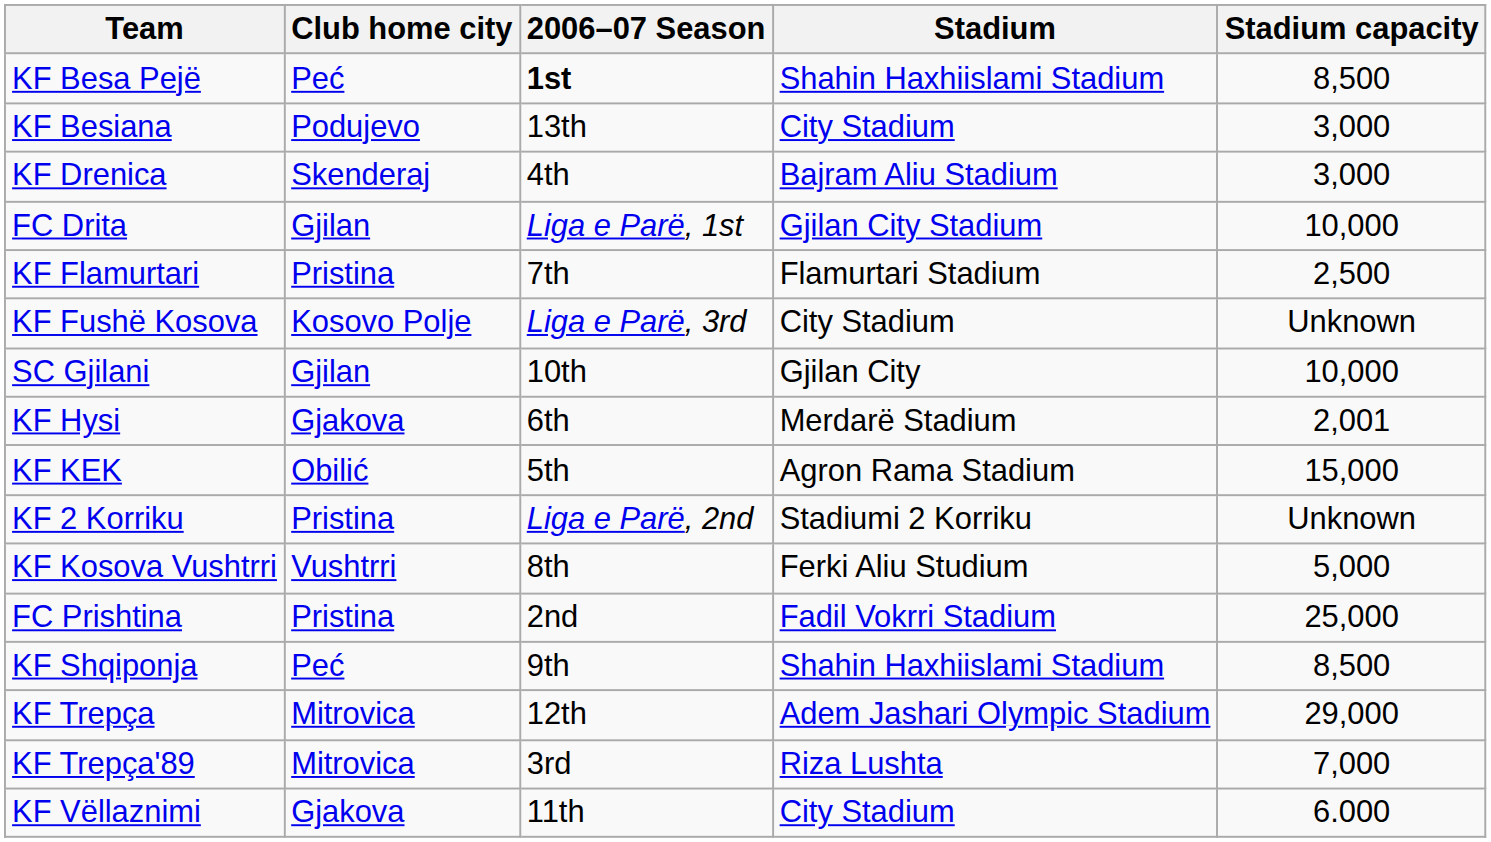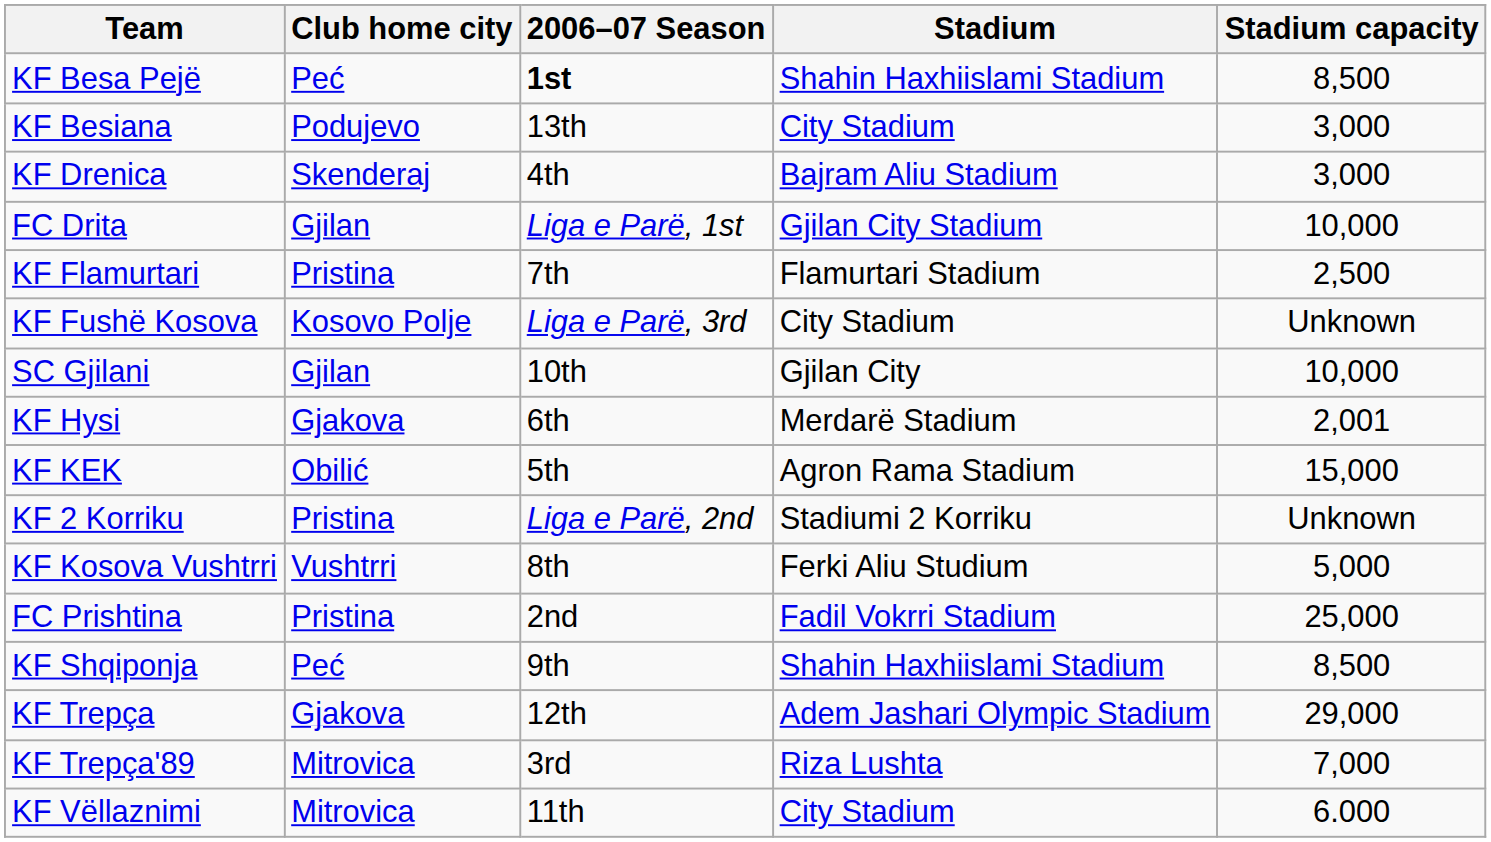KF Trepça | Club home city: Mitrovica -> Gjakova
KF Vëllaznimi | Club home city: Gjakova -> Mitrovica
